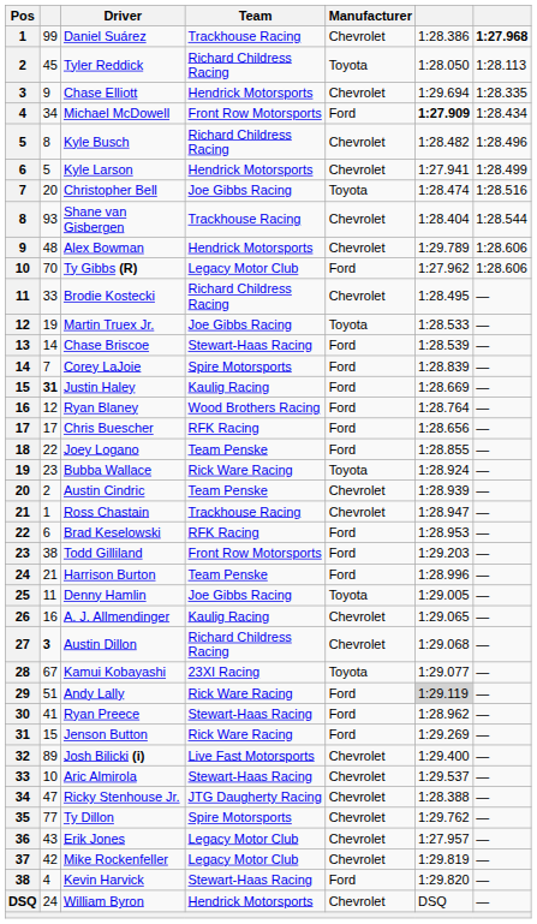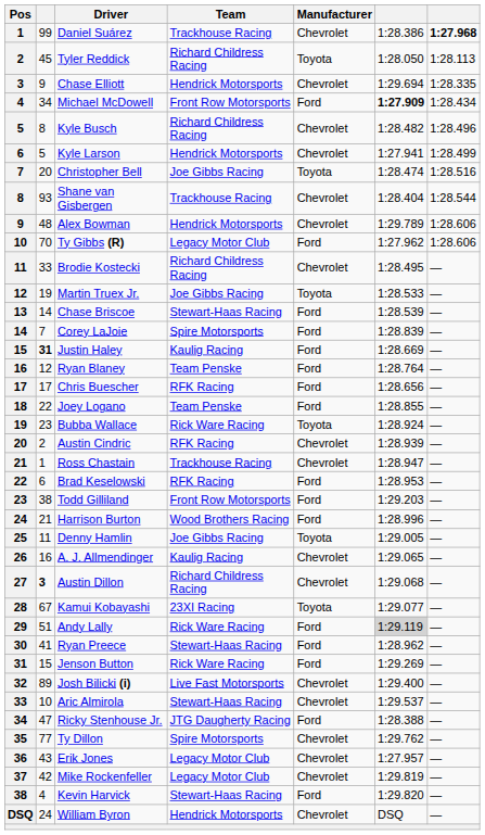Ryan Blaney | Team: Wood Brothers Racing -> Team Penske
Austin Cindric | Team: Team Penske -> RFK Racing
Harrison Burton | Team: Team Penske -> Wood Brothers Racing
Ricky Stenhouse Jr. | Manufacturer: Chevrolet -> Ford
